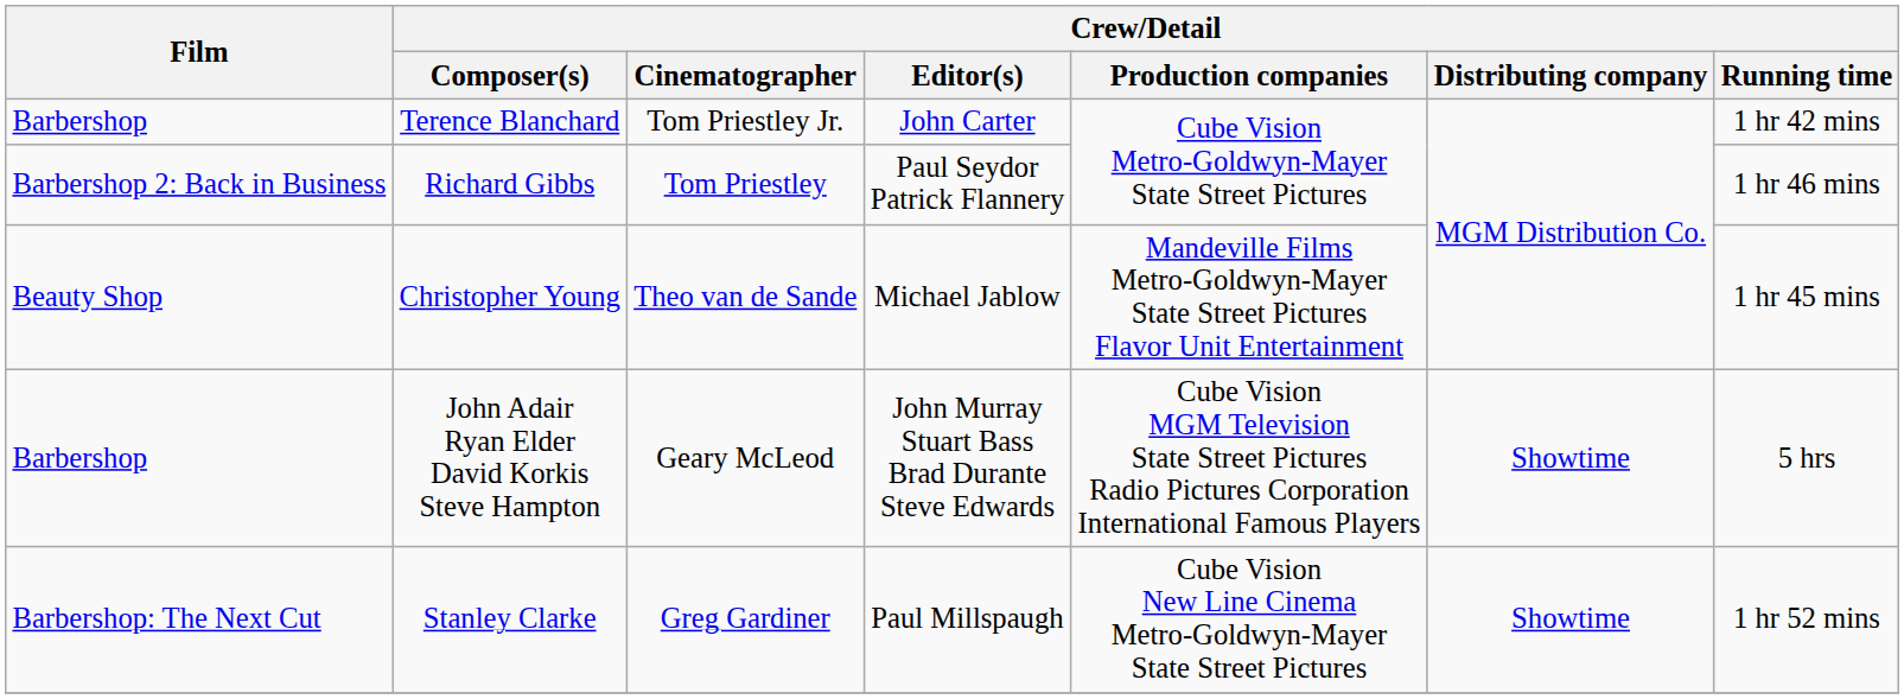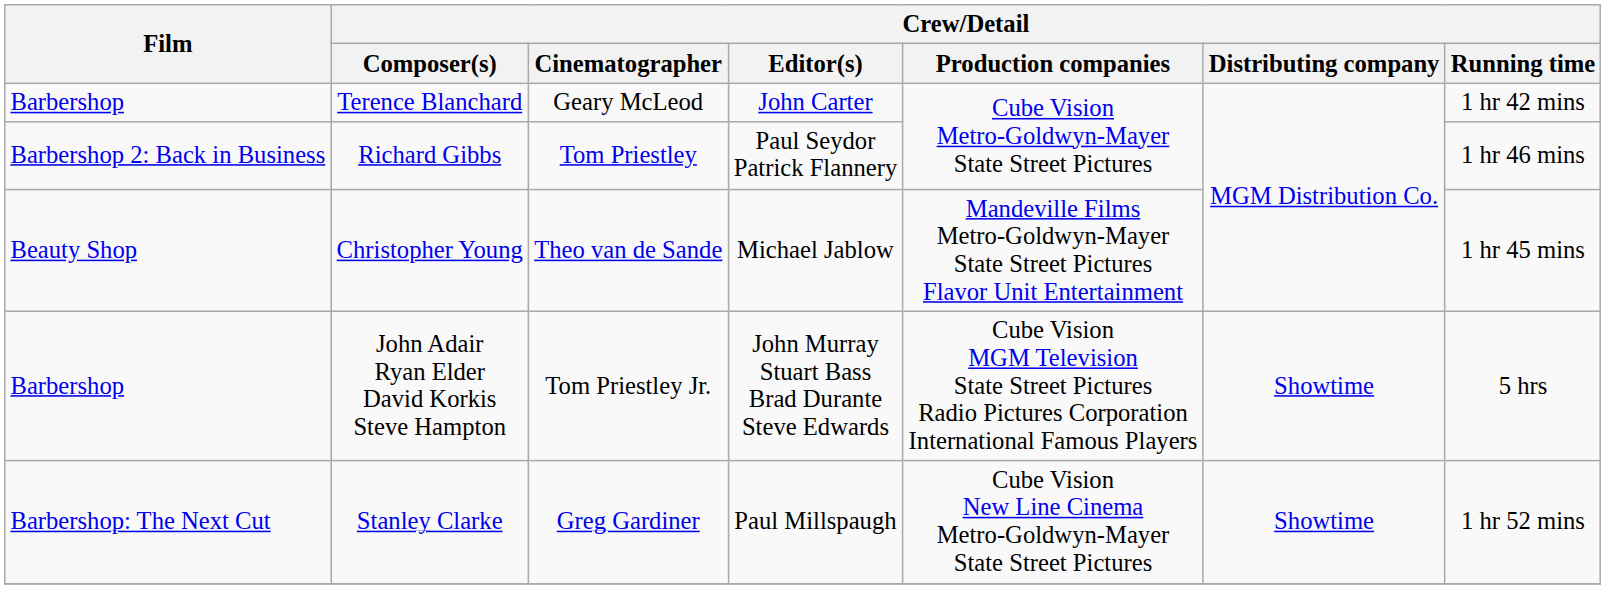Terence Blanchard | Crew/Detail / Cinematographer: Tom Priestley Jr. -> Geary McLeod
John Adair Ryan Elder David Korkis Steve Hampton | Crew/Detail / Cinematographer: Geary McLeod -> Tom Priestley Jr.
